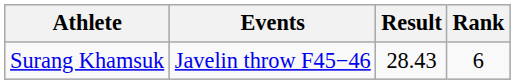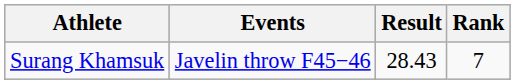Surang Khamsuk | Rank: 6 -> 7
